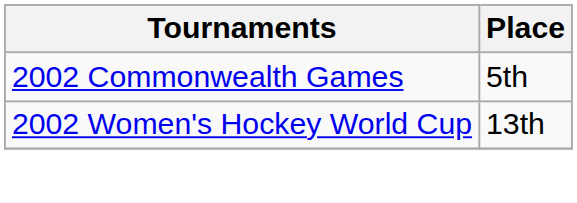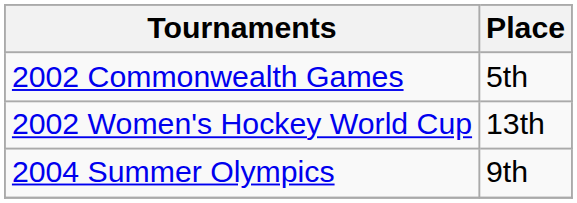+ row: 2004 Summer Olympics | 9th
